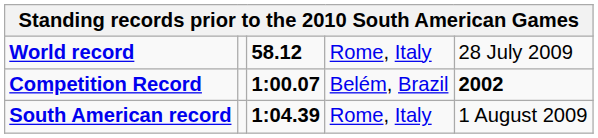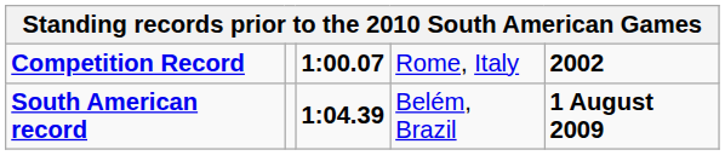- row: World record | 58.12 | Rome, Italy | 28 July 2009
Competition Record | column 4: Belém, Brazil -> Rome, Italy
South American record | column 4: Rome, Italy -> Belém, Brazil
South American record | column 5: normal -> bold
